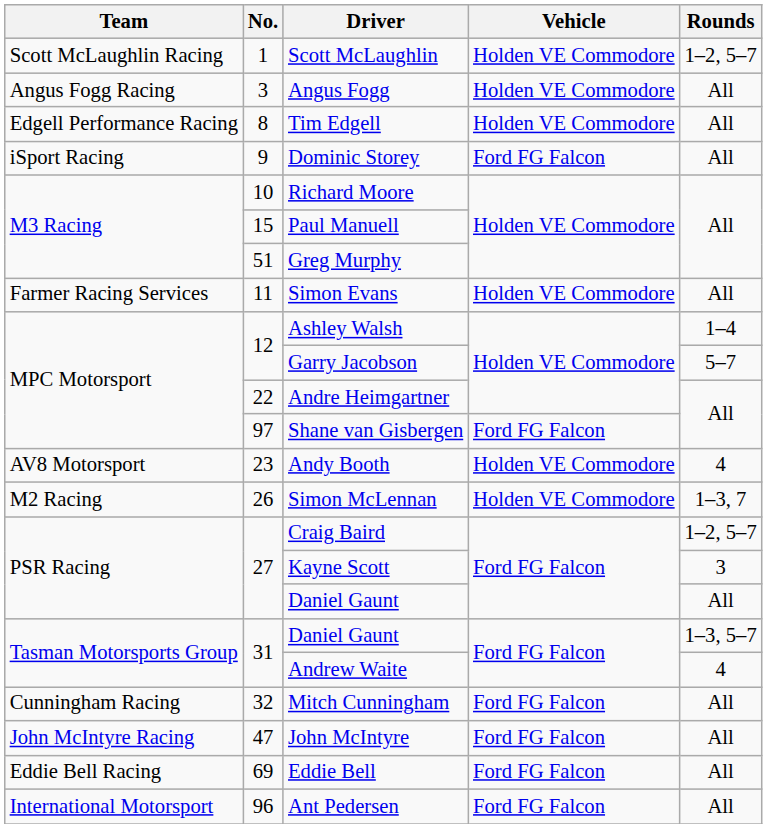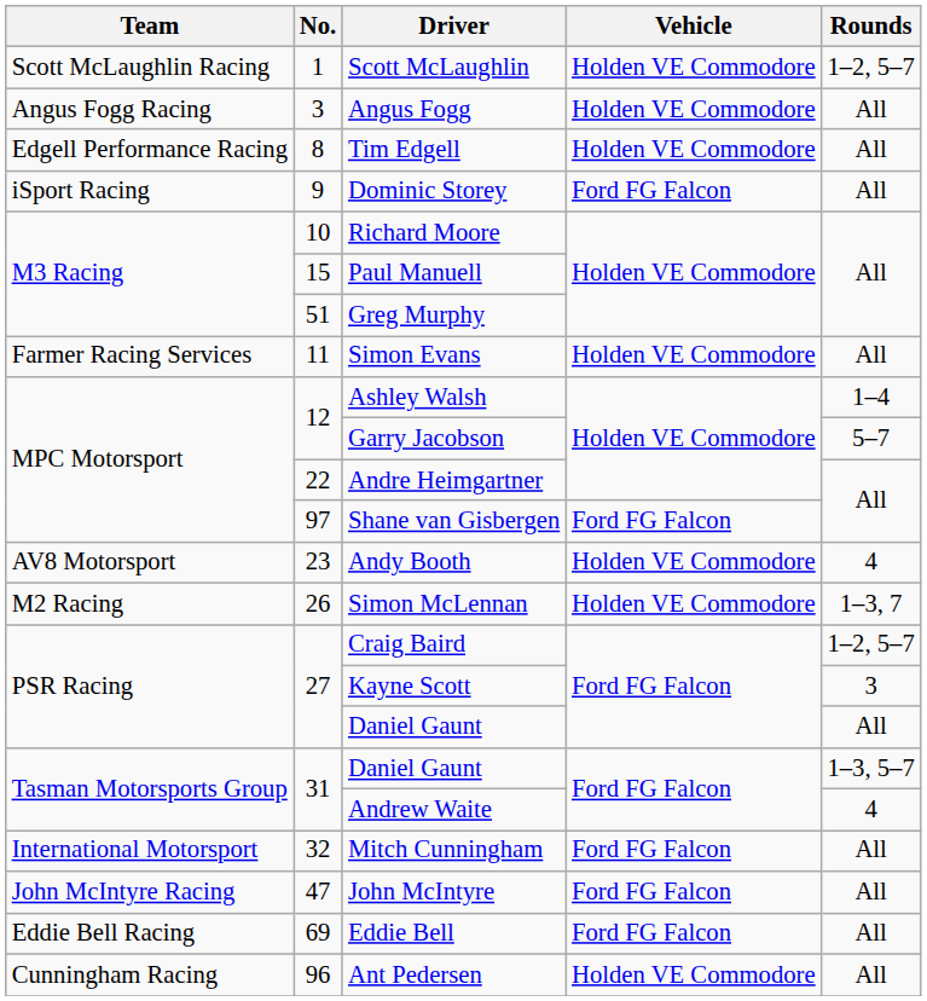Mitch Cunningham | Team: Cunningham Racing -> International Motorsport
Ant Pedersen | Team: International Motorsport -> Cunningham Racing
Ant Pedersen | Vehicle: Ford FG Falcon -> Holden VE Commodore
